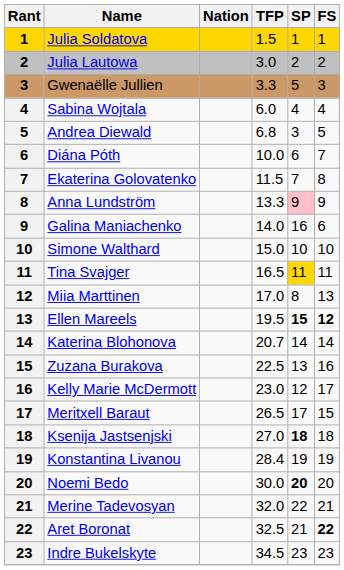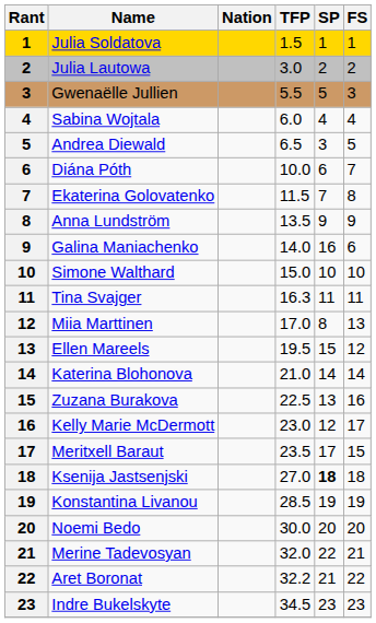Gwenaëlle Jullien | TFP: 3.3 -> 5.5
Andrea Diewald | TFP: 6.8 -> 6.5
Anna Lundström | TFP: 13.3 -> 13.5
Anna Lundström | SP: pink background -> no background
Tina Svajger | TFP: 16.5 -> 16.3
Tina Svajger | SP: gold background -> no background
Ellen Mareels | SP: bold -> normal
Ellen Mareels | FS: bold -> normal
Katerina Blohonova | TFP: 20.7 -> 21.0
Meritxell Baraut | TFP: 26.5 -> 23.5
Konstantina Livanou | TFP: 28.4 -> 28.5
Noemi Bedo | SP: bold -> normal
Aret Boronat | TFP: 32.5 -> 32.2
Aret Boronat | FS: bold -> normal
